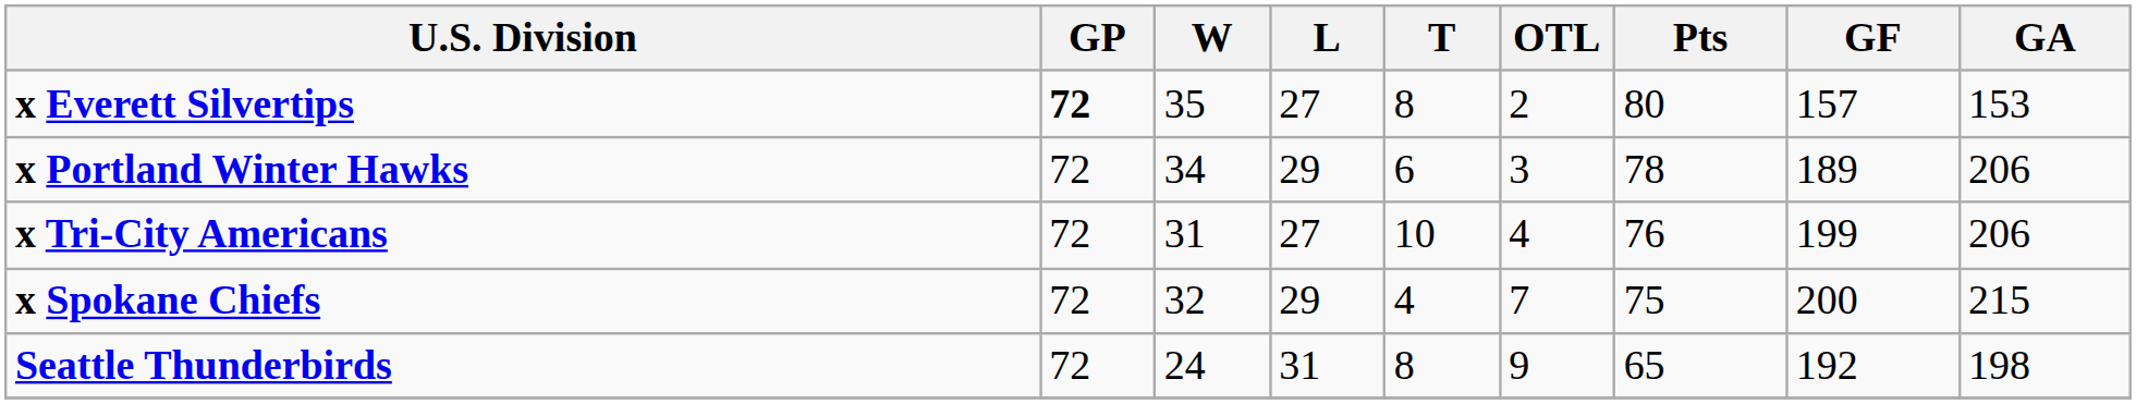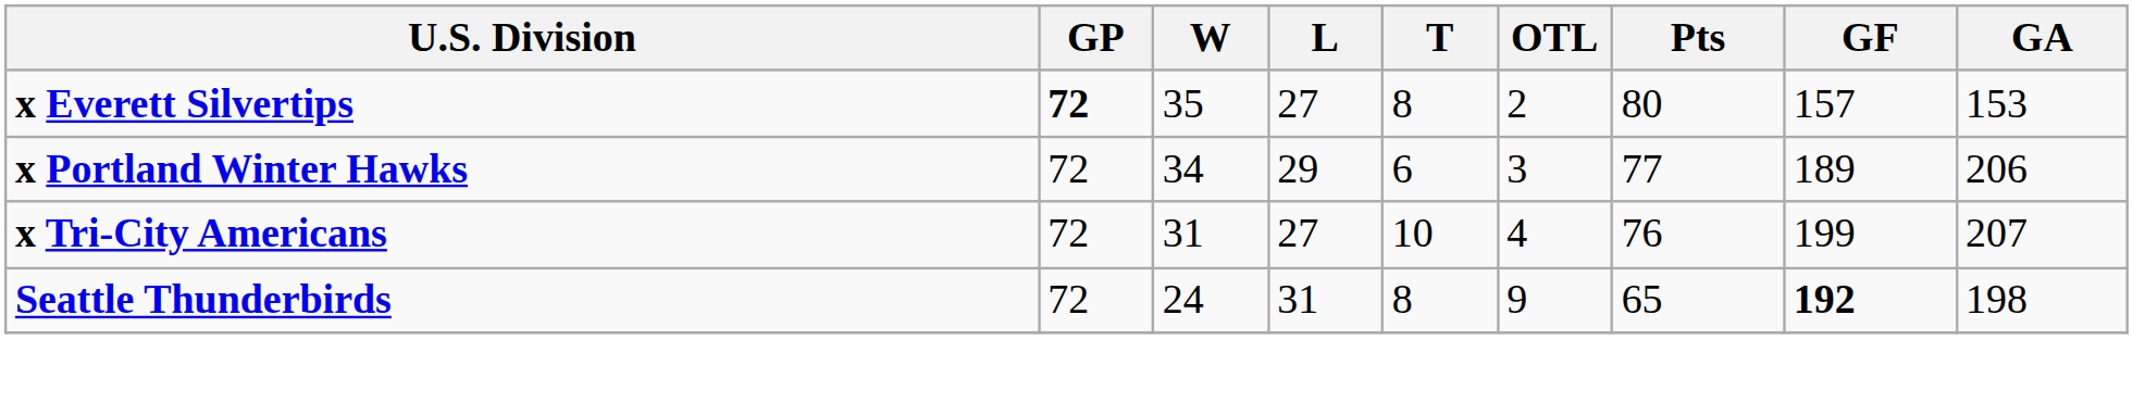x Portland Winter Hawks | Pts: 78 -> 77
x Tri-City Americans | GA: 206 -> 207
- row: x Spokane Chiefs | 72 | 32 | 29 | 4 | 7 | 75 | 200 | 215
Seattle Thunderbirds | GF: normal -> bold
